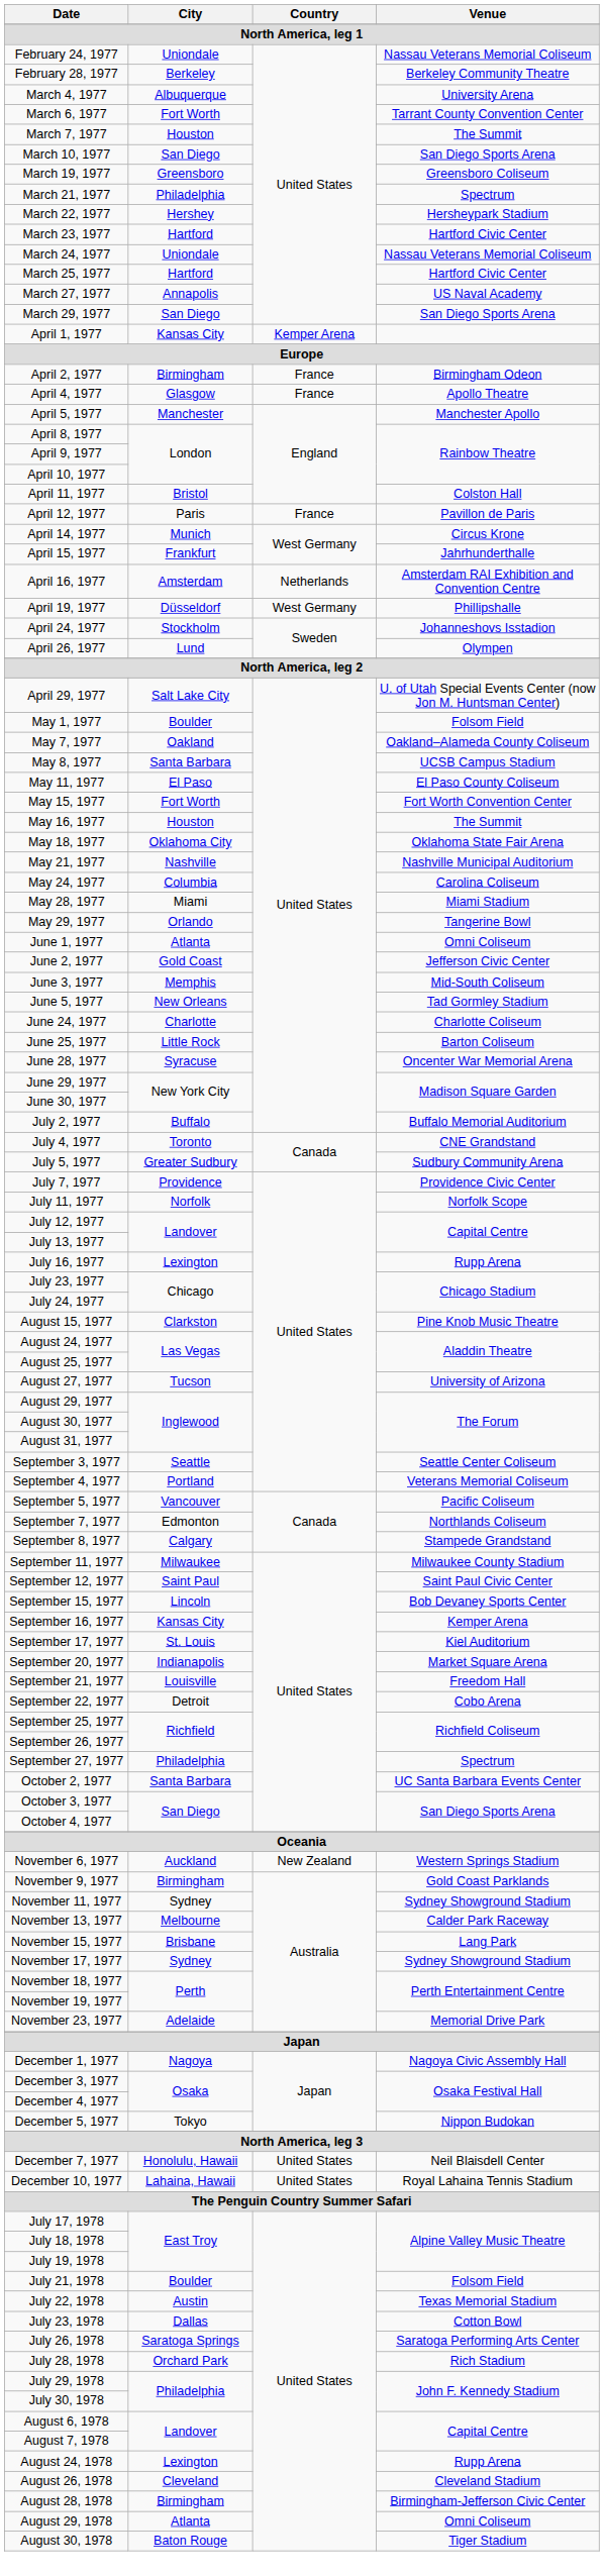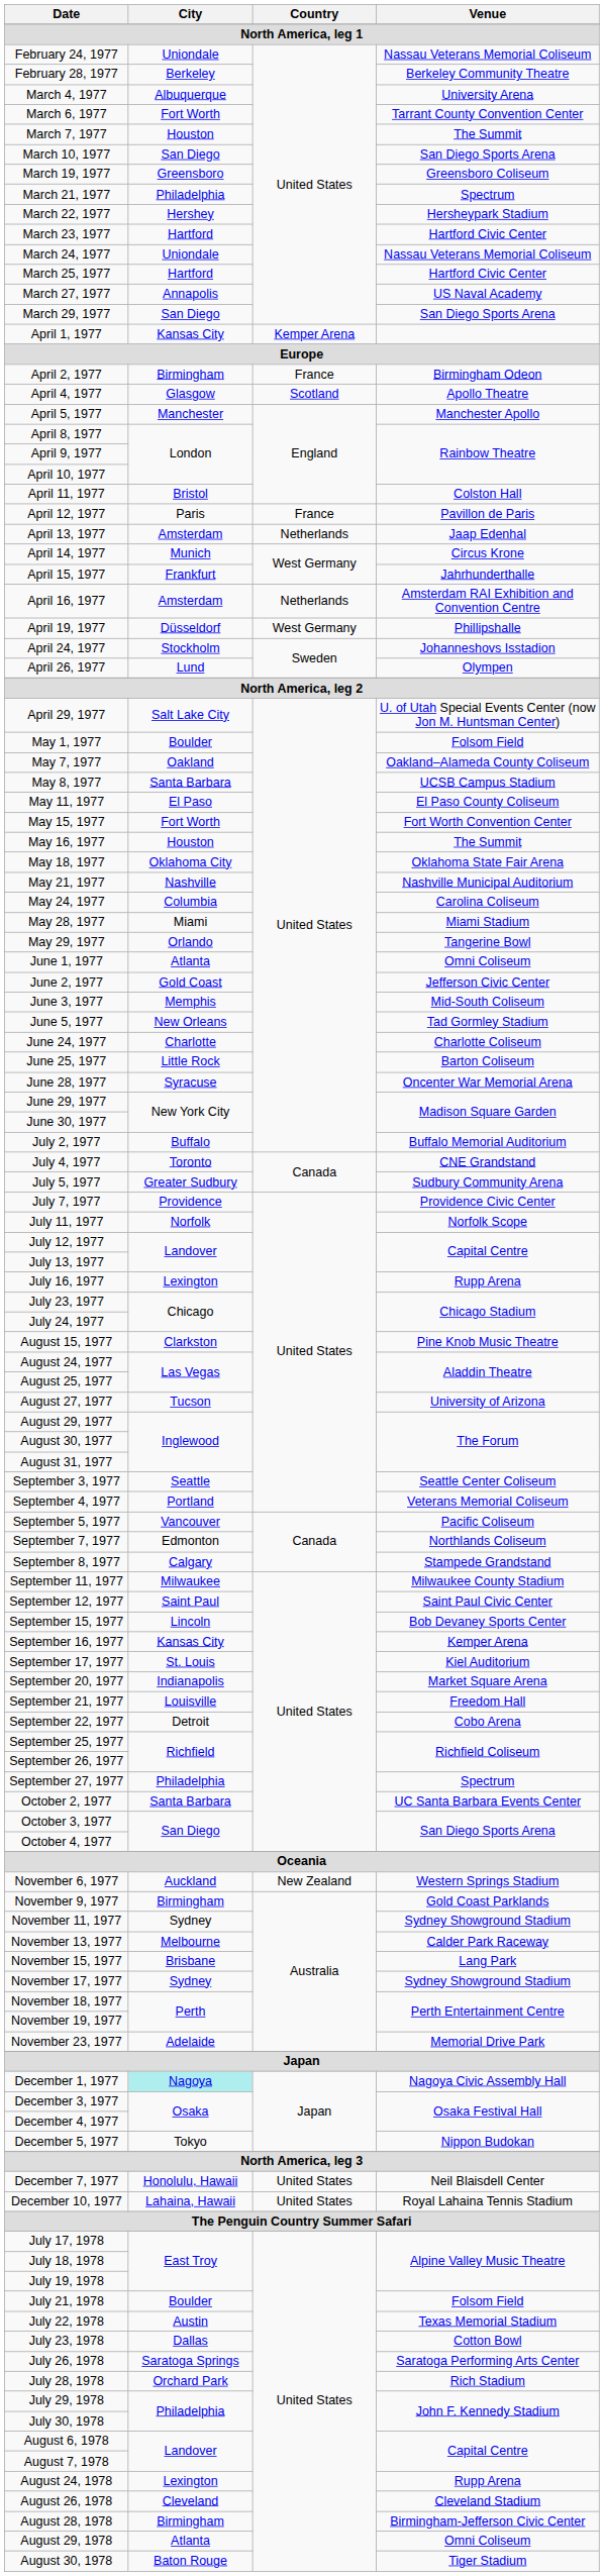April 4, 1977 | Country: France -> Scotland
+ row: April 13, 1977 | Amsterdam | Netherlands | Jaap Edenhal
December 1, 1977 | City: no background -> paleturquoise background
